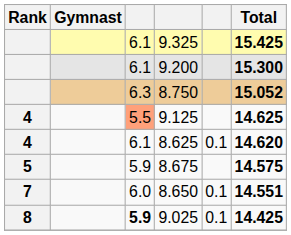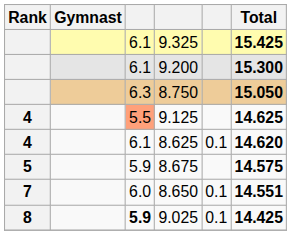8.750 | Total: 15.052 -> 15.050
